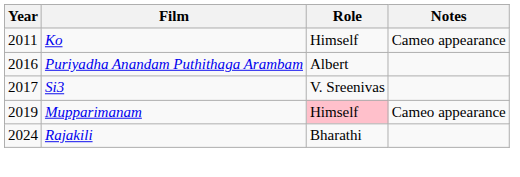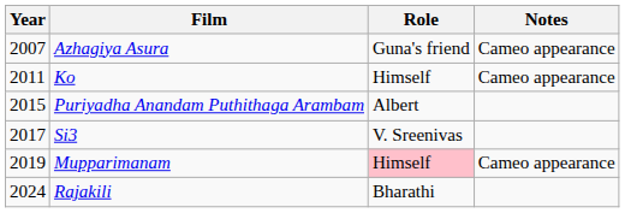+ row: 2007 | Azhagiya Asura | Guna's friend | Cameo appearance
Puriyadha Anandam Puthithaga Arambam | Year: 2016 -> 2015
